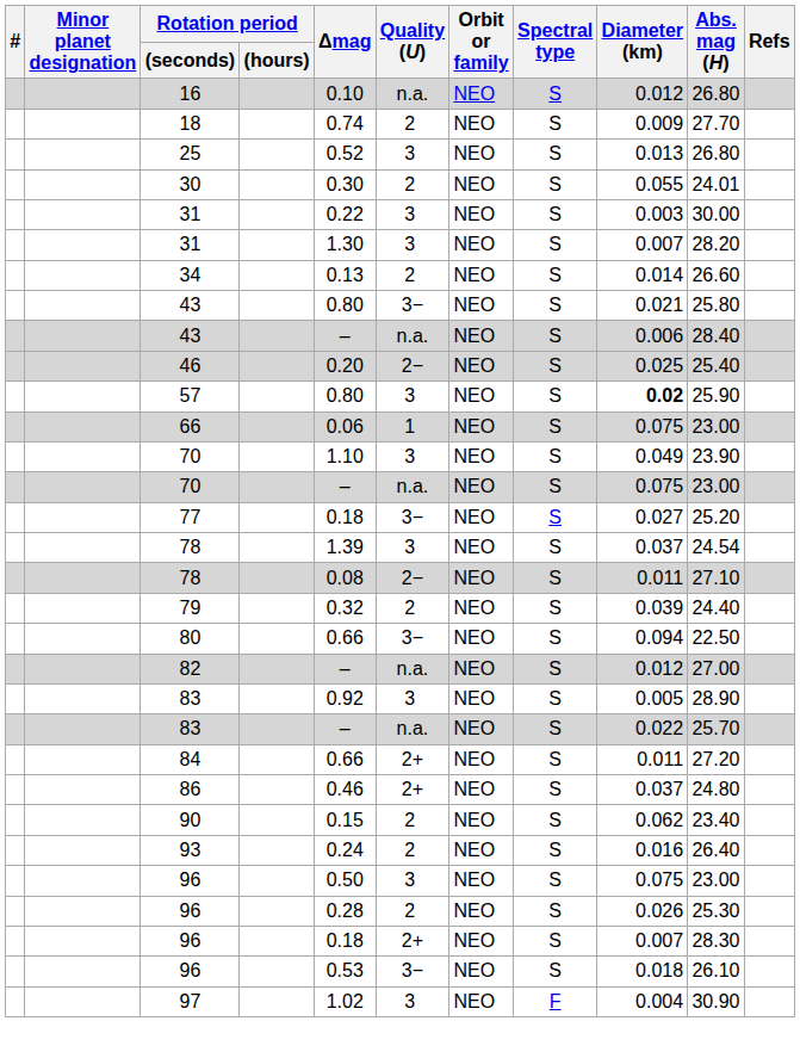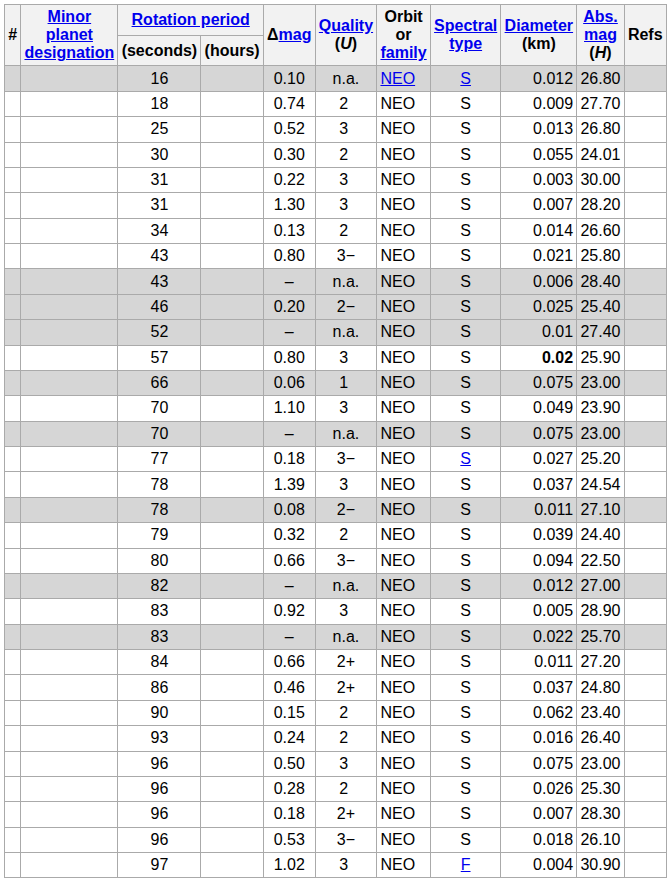+ row: 52 | – | n.a. | NEO | S | 0.01 | 27.40
